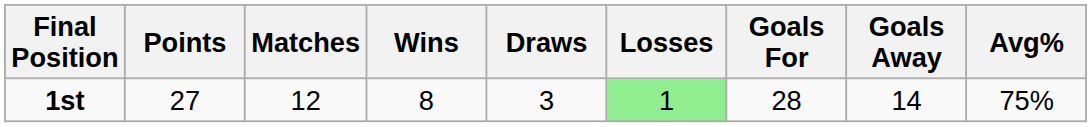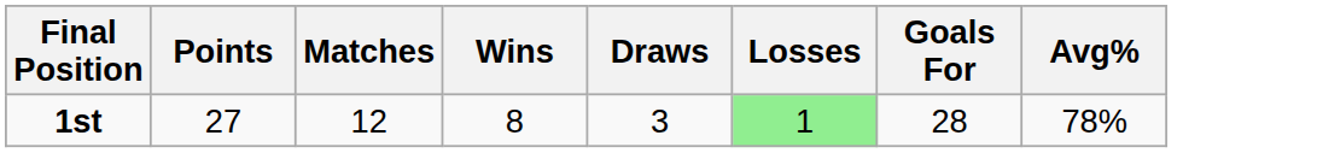- column: Goals Away | 14
1st | Avg%: 75% -> 78%
